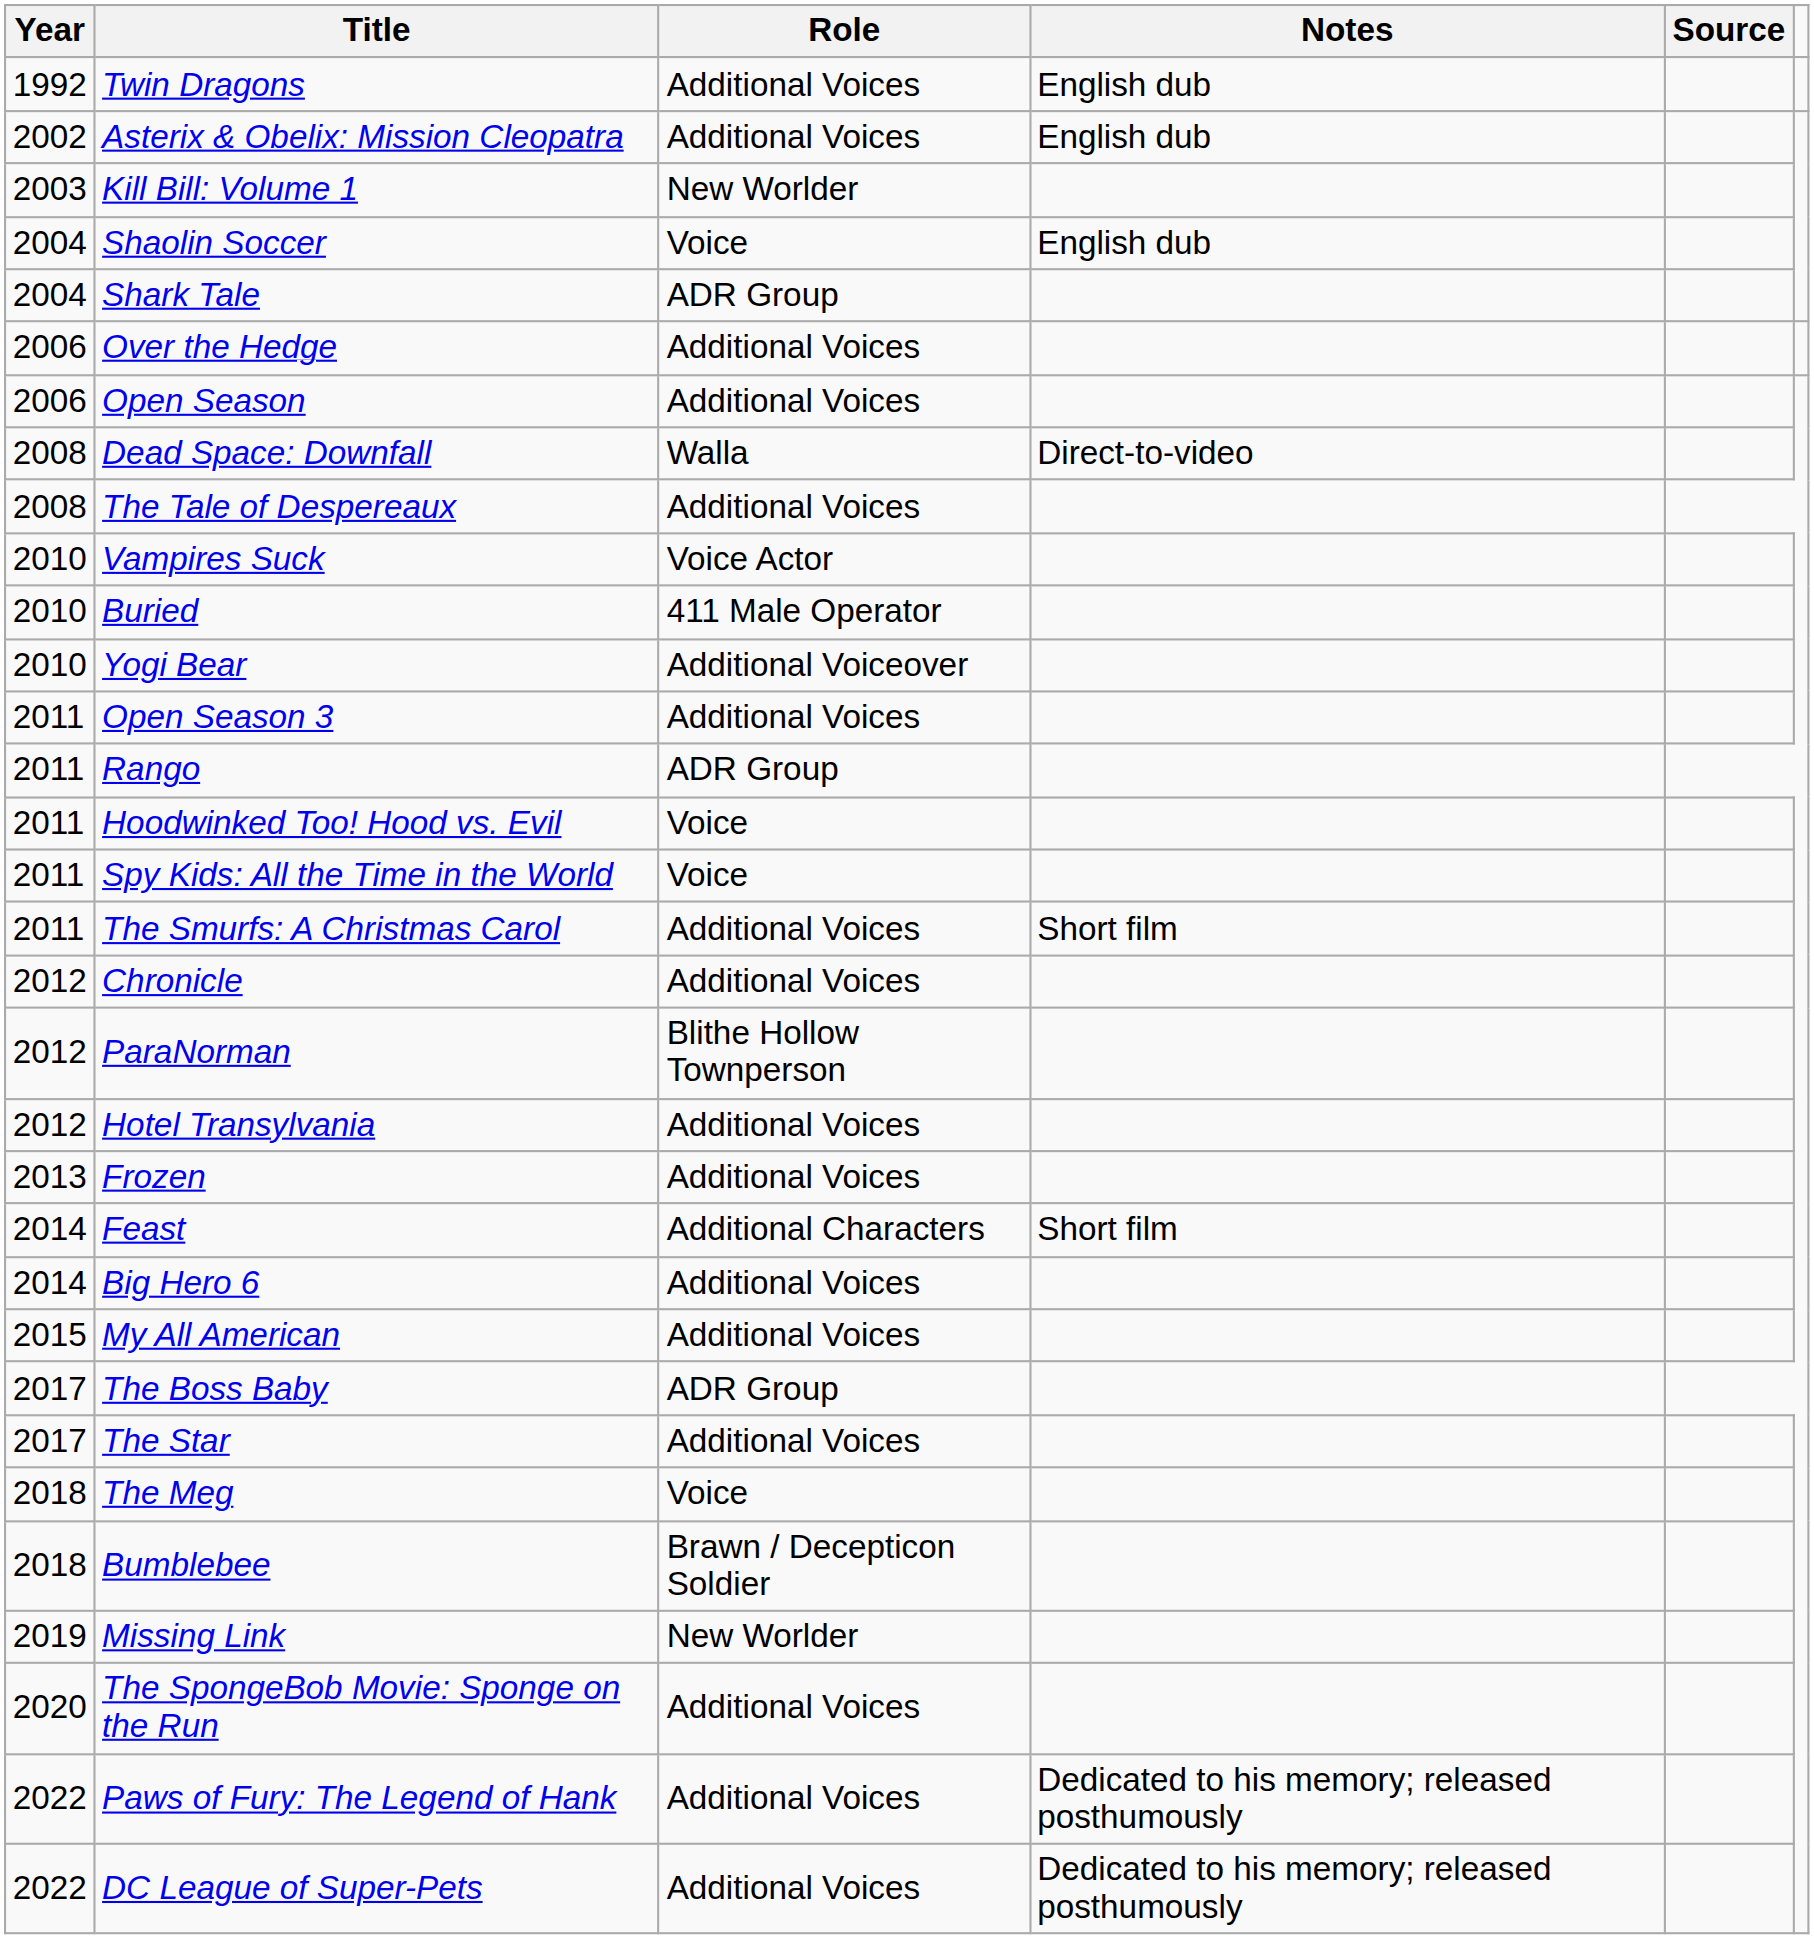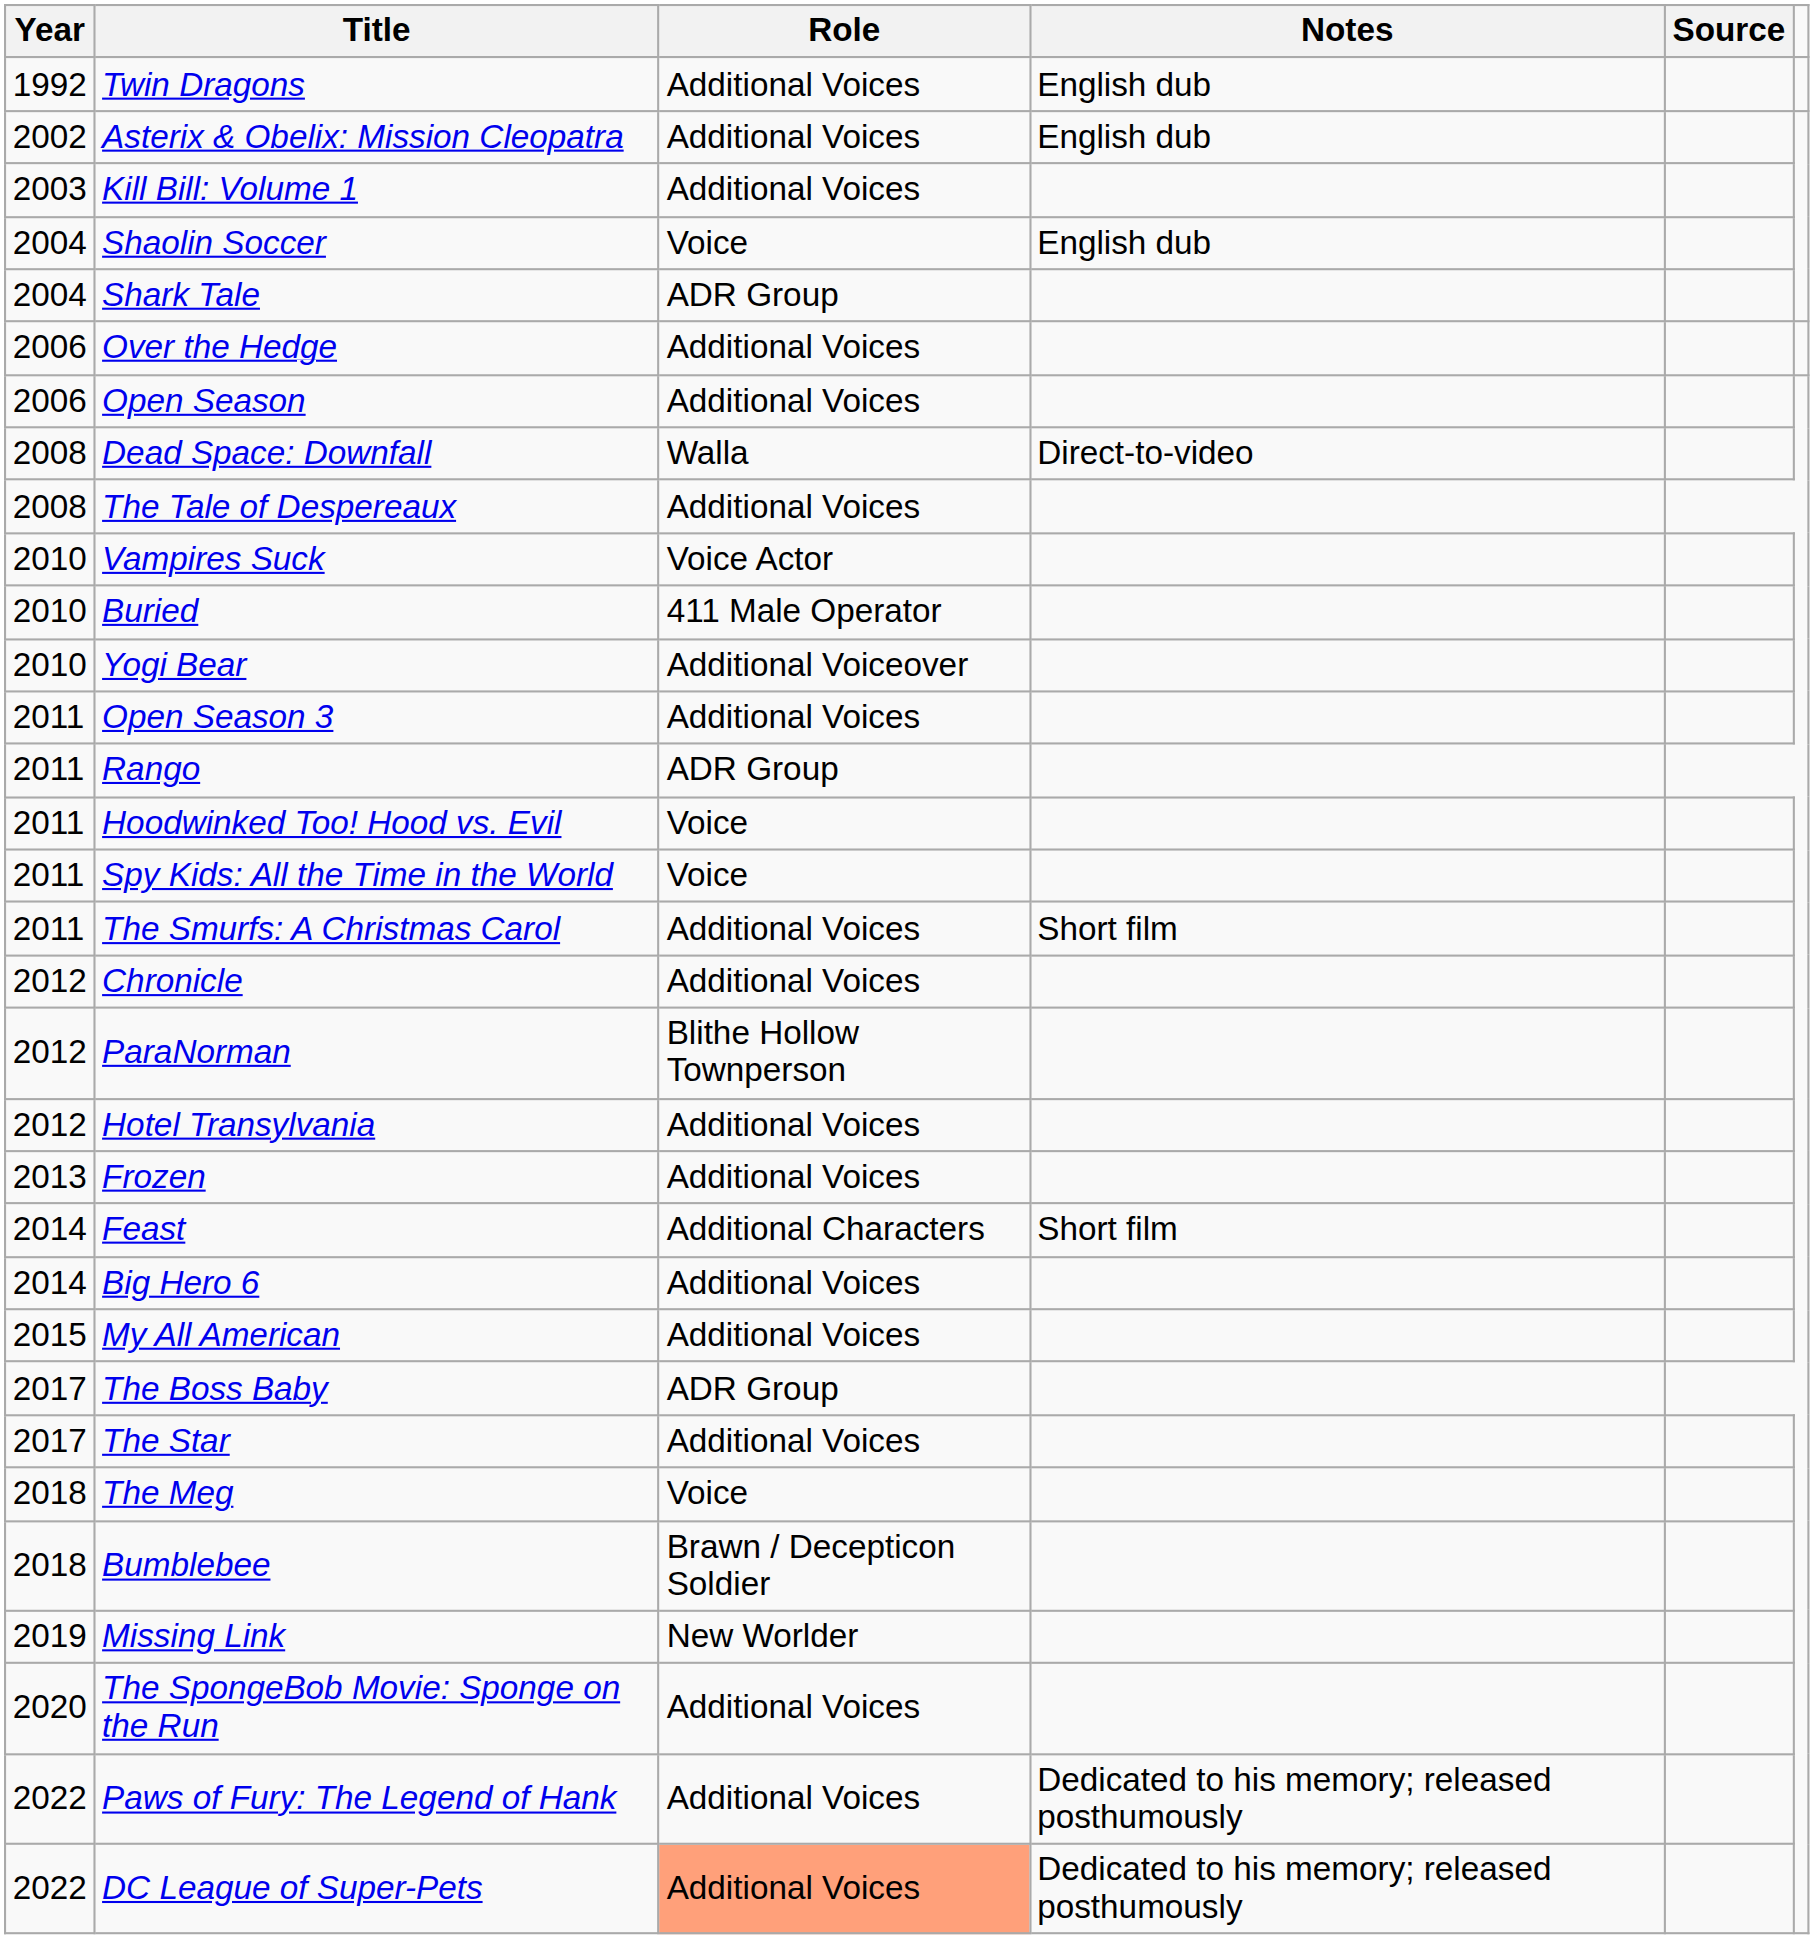Kill Bill: Volume 1 | Role: New Worlder -> Additional Voices
DC League of Super-Pets | Role: no background -> lightsalmon background
